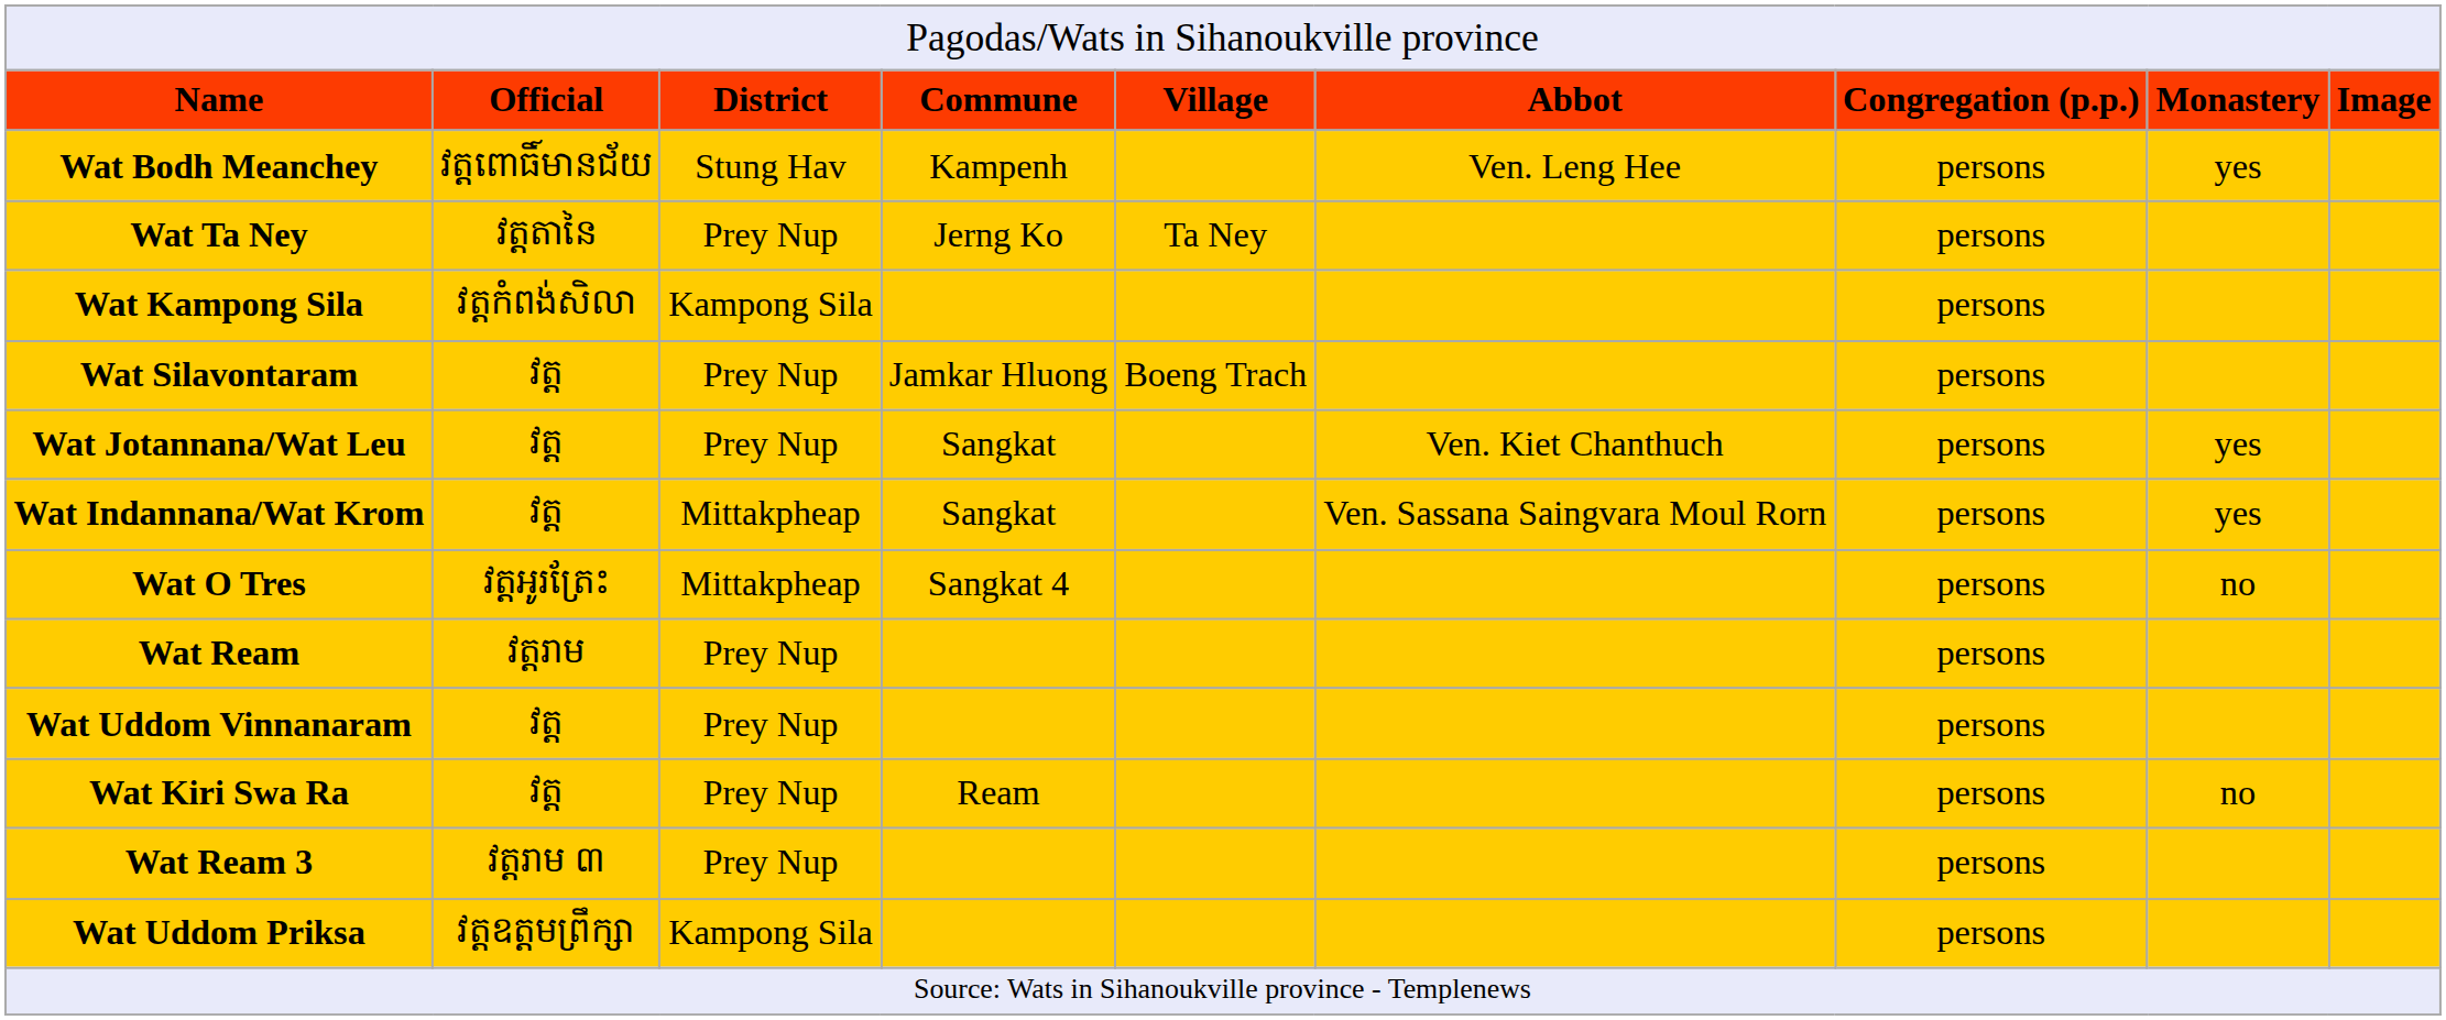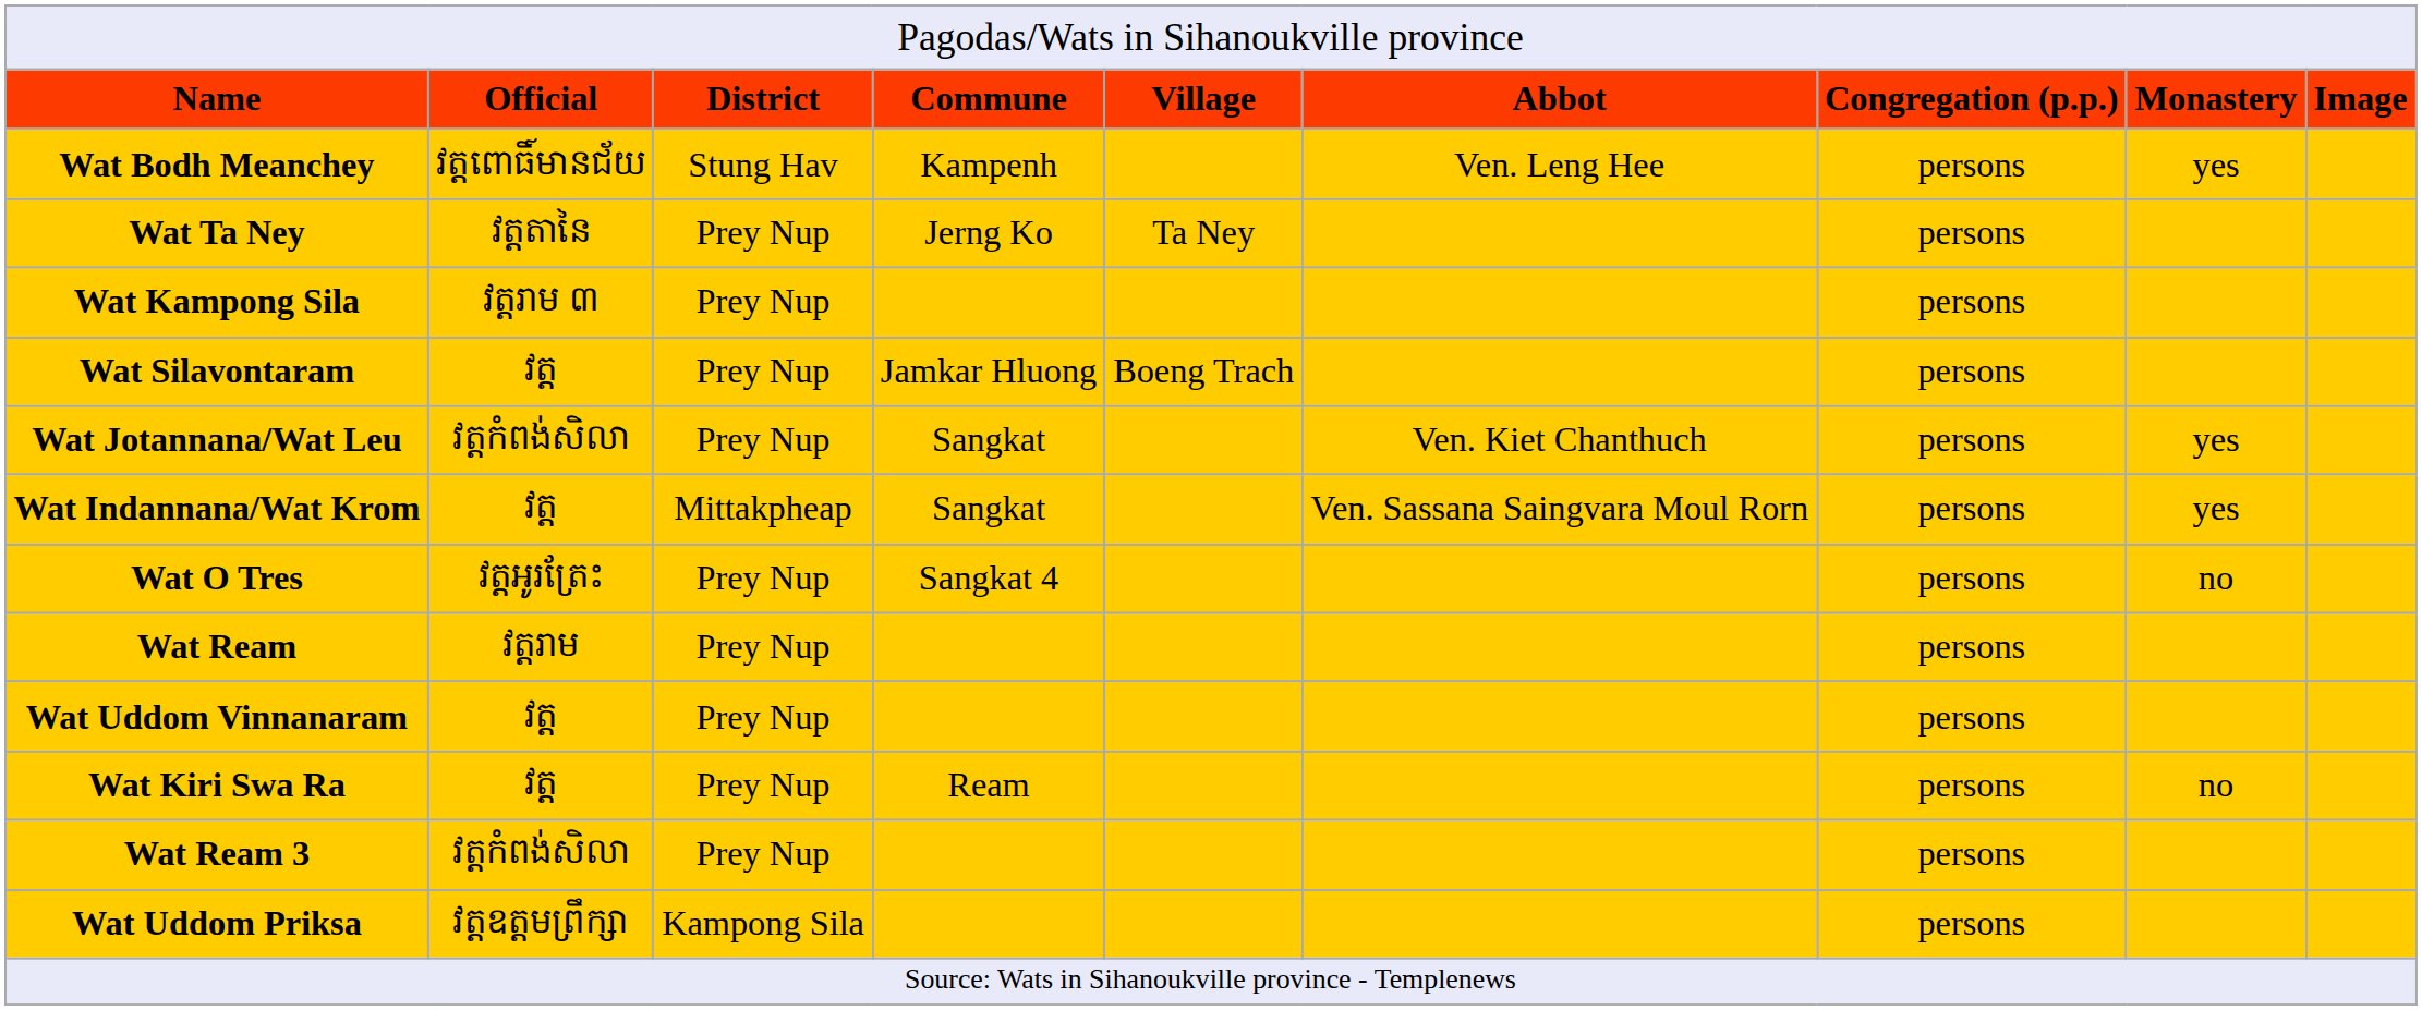Wat Kampong Sila | column 2: វត្តកំពង់សិលា -> វត្តរាម ៣
Wat Kampong Sila | column 3: Kampong Sila -> Prey Nup
Wat Jotannana/Wat Leu | column 2: វត្ត -> វត្តកំពង់សិលា
Wat O Tres | column 3: Mittakpheap -> Prey Nup
Wat Ream 3 | column 2: វត្តរាម ៣ -> វត្តកំពង់សិលា
